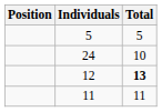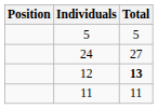24 | Total: 10 -> 27
